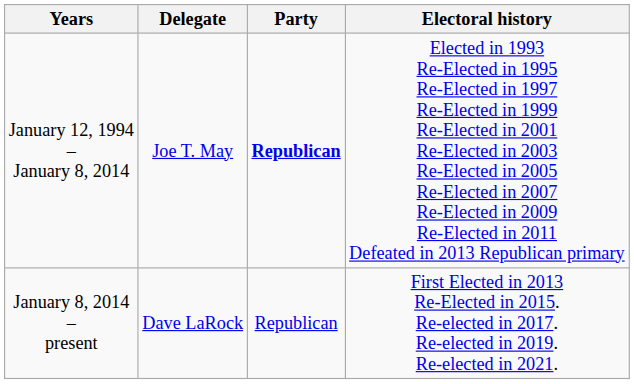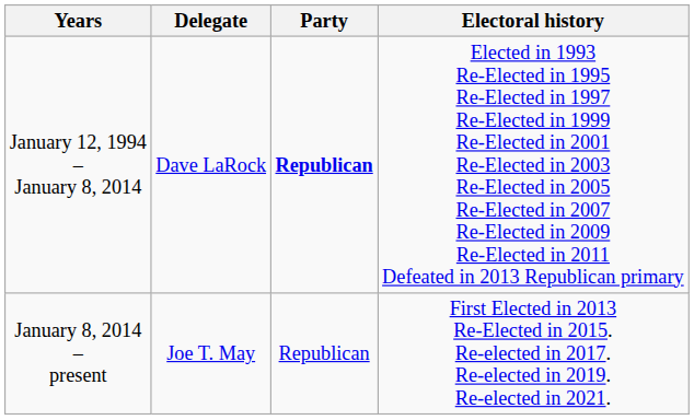January 12, 1994 – January 8, 2014 | Delegate: Joe T. May -> Dave LaRock
January 8, 2014 – present | Delegate: Dave LaRock -> Joe T. May
